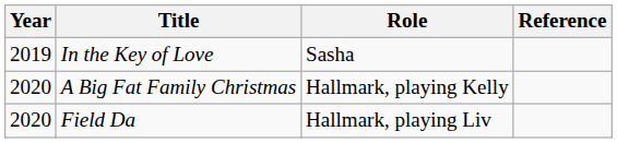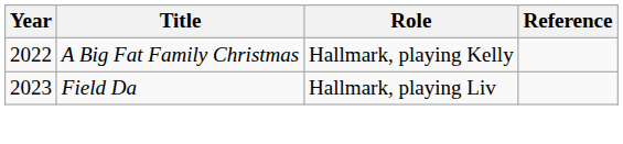- row: 2019 | In the Key of Love | Sasha
A Big Fat Family Christmas | Year: 2020 -> 2022
Field Da | Year: 2020 -> 2023
